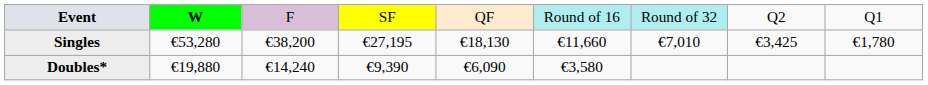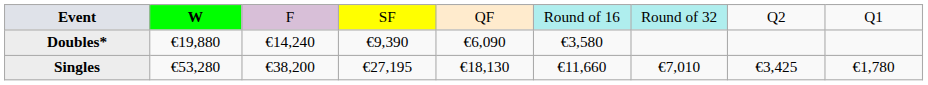rows swapped: Singles <-> Doubles*
